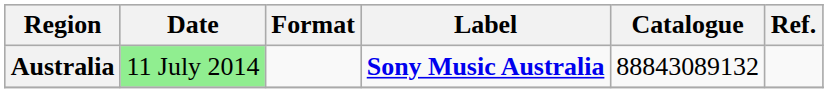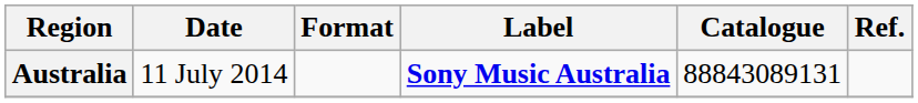Australia | Date: lightgreen background -> no background
Australia | Catalogue: 88843089132 -> 88843089131
